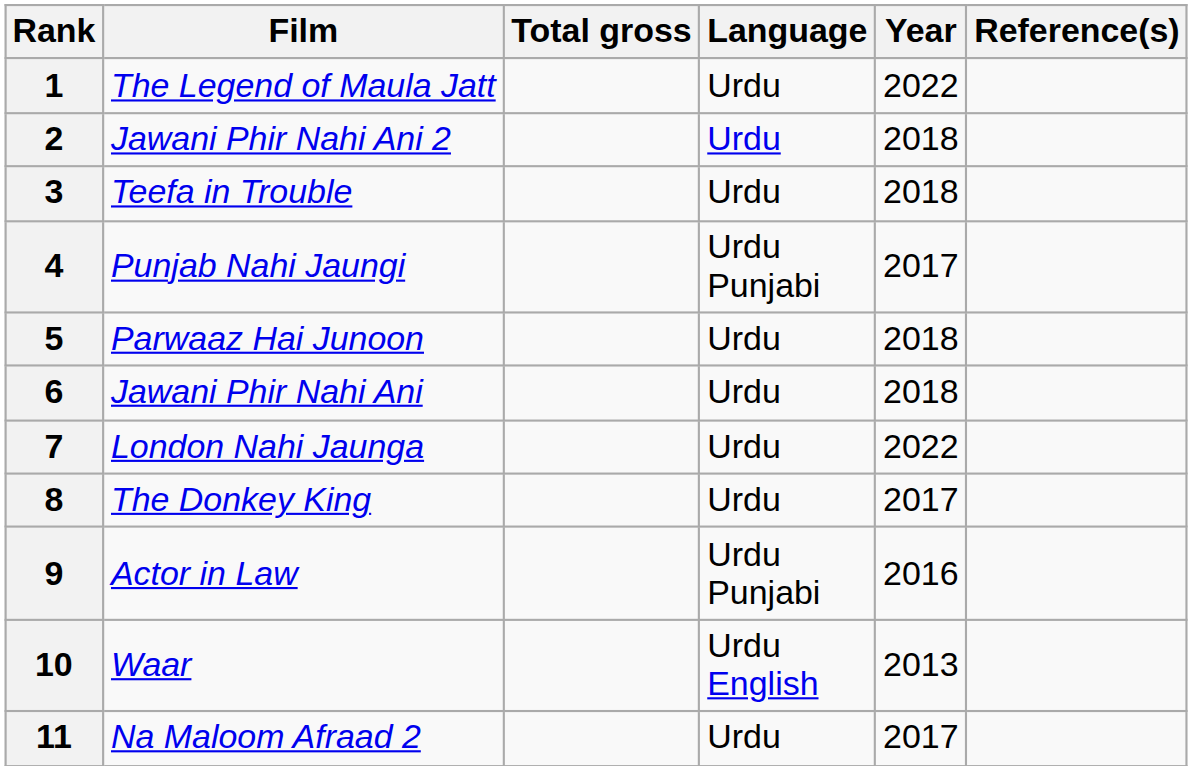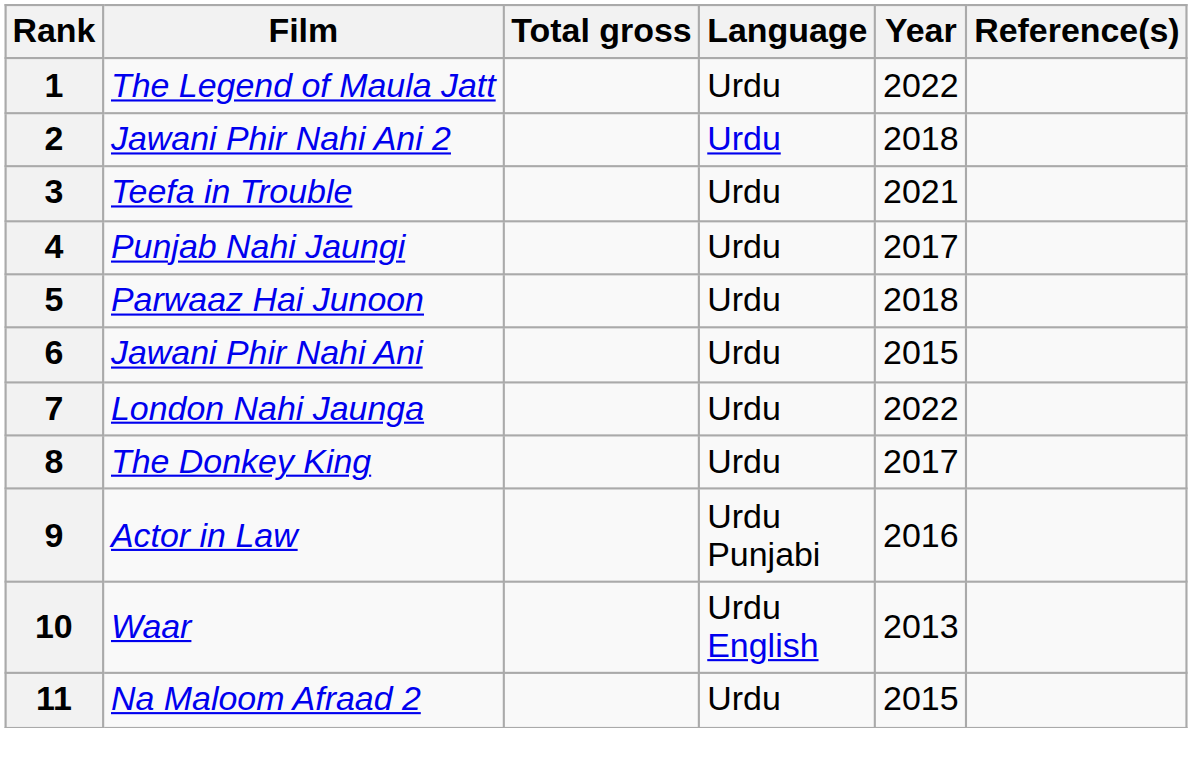3 | Year: 2018 -> 2021
4 | Language: Urdu Punjabi -> Urdu
6 | Year: 2018 -> 2015
11 | Year: 2017 -> 2015
